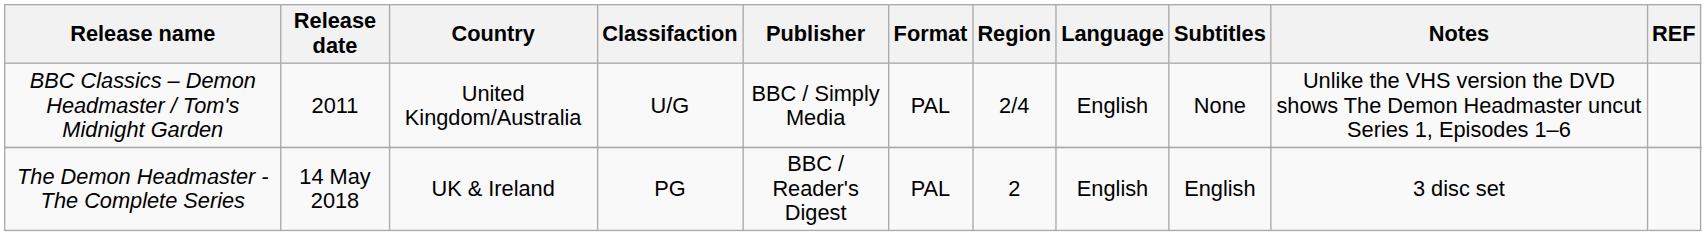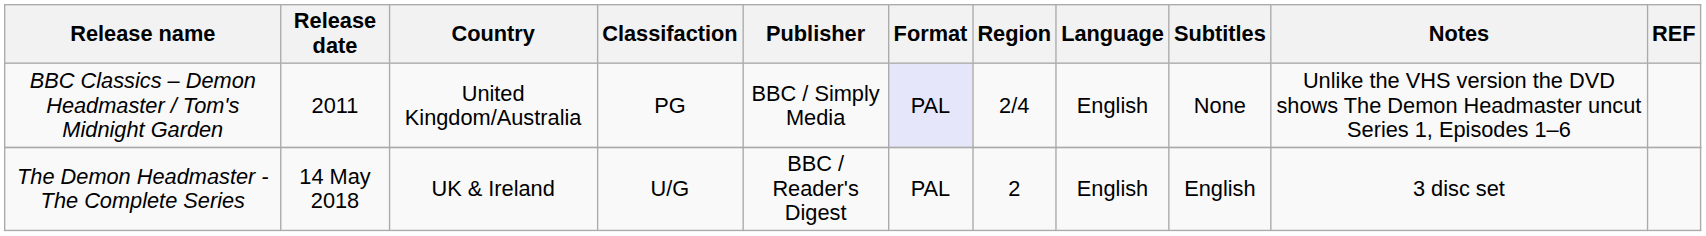BBC Classics – Demon Headmaster / Tom's Midnight Garden | Classifaction: U/G -> PG
BBC Classics – Demon Headmaster / Tom's Midnight Garden | Format: no background -> lavender background
The Demon Headmaster - The Complete Series | Classifaction: PG -> U/G
